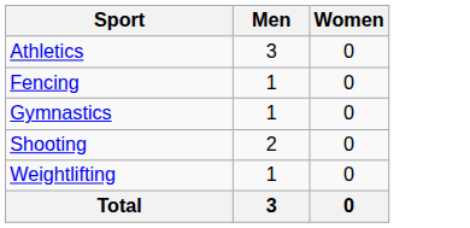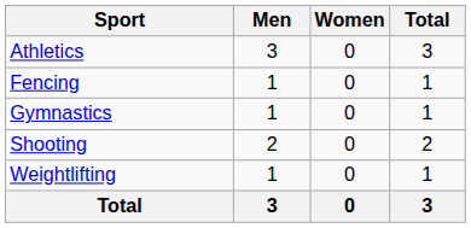+ column: Total | 3 | 1 | 1 | 2 | 1 | 3
